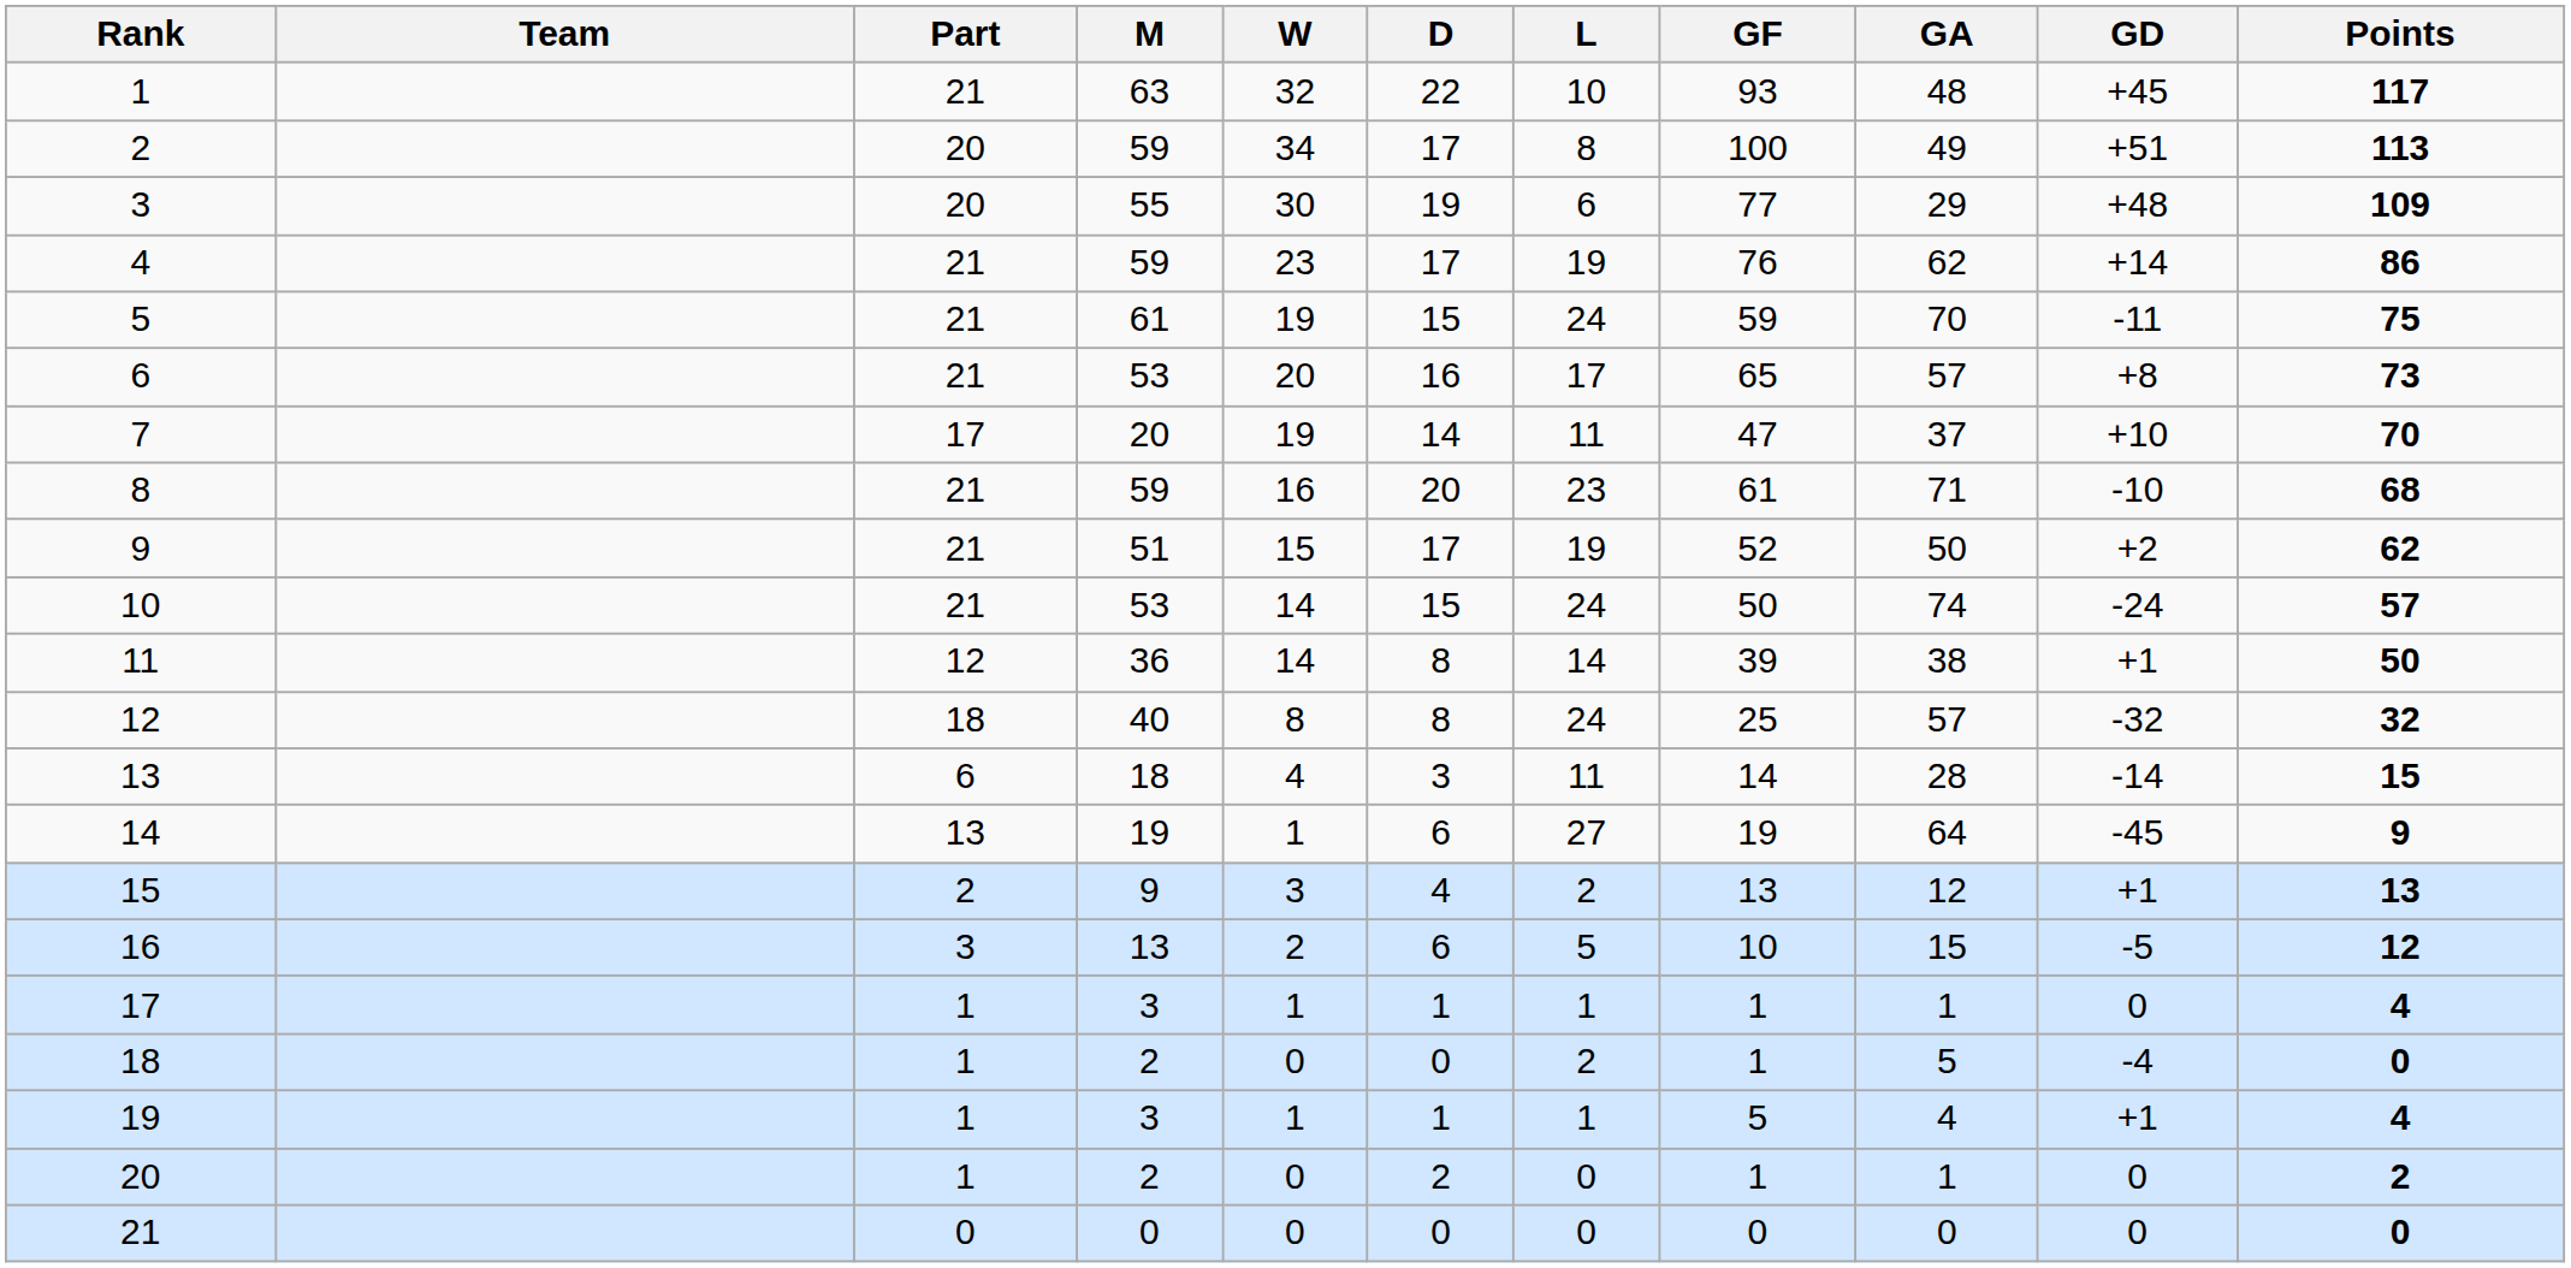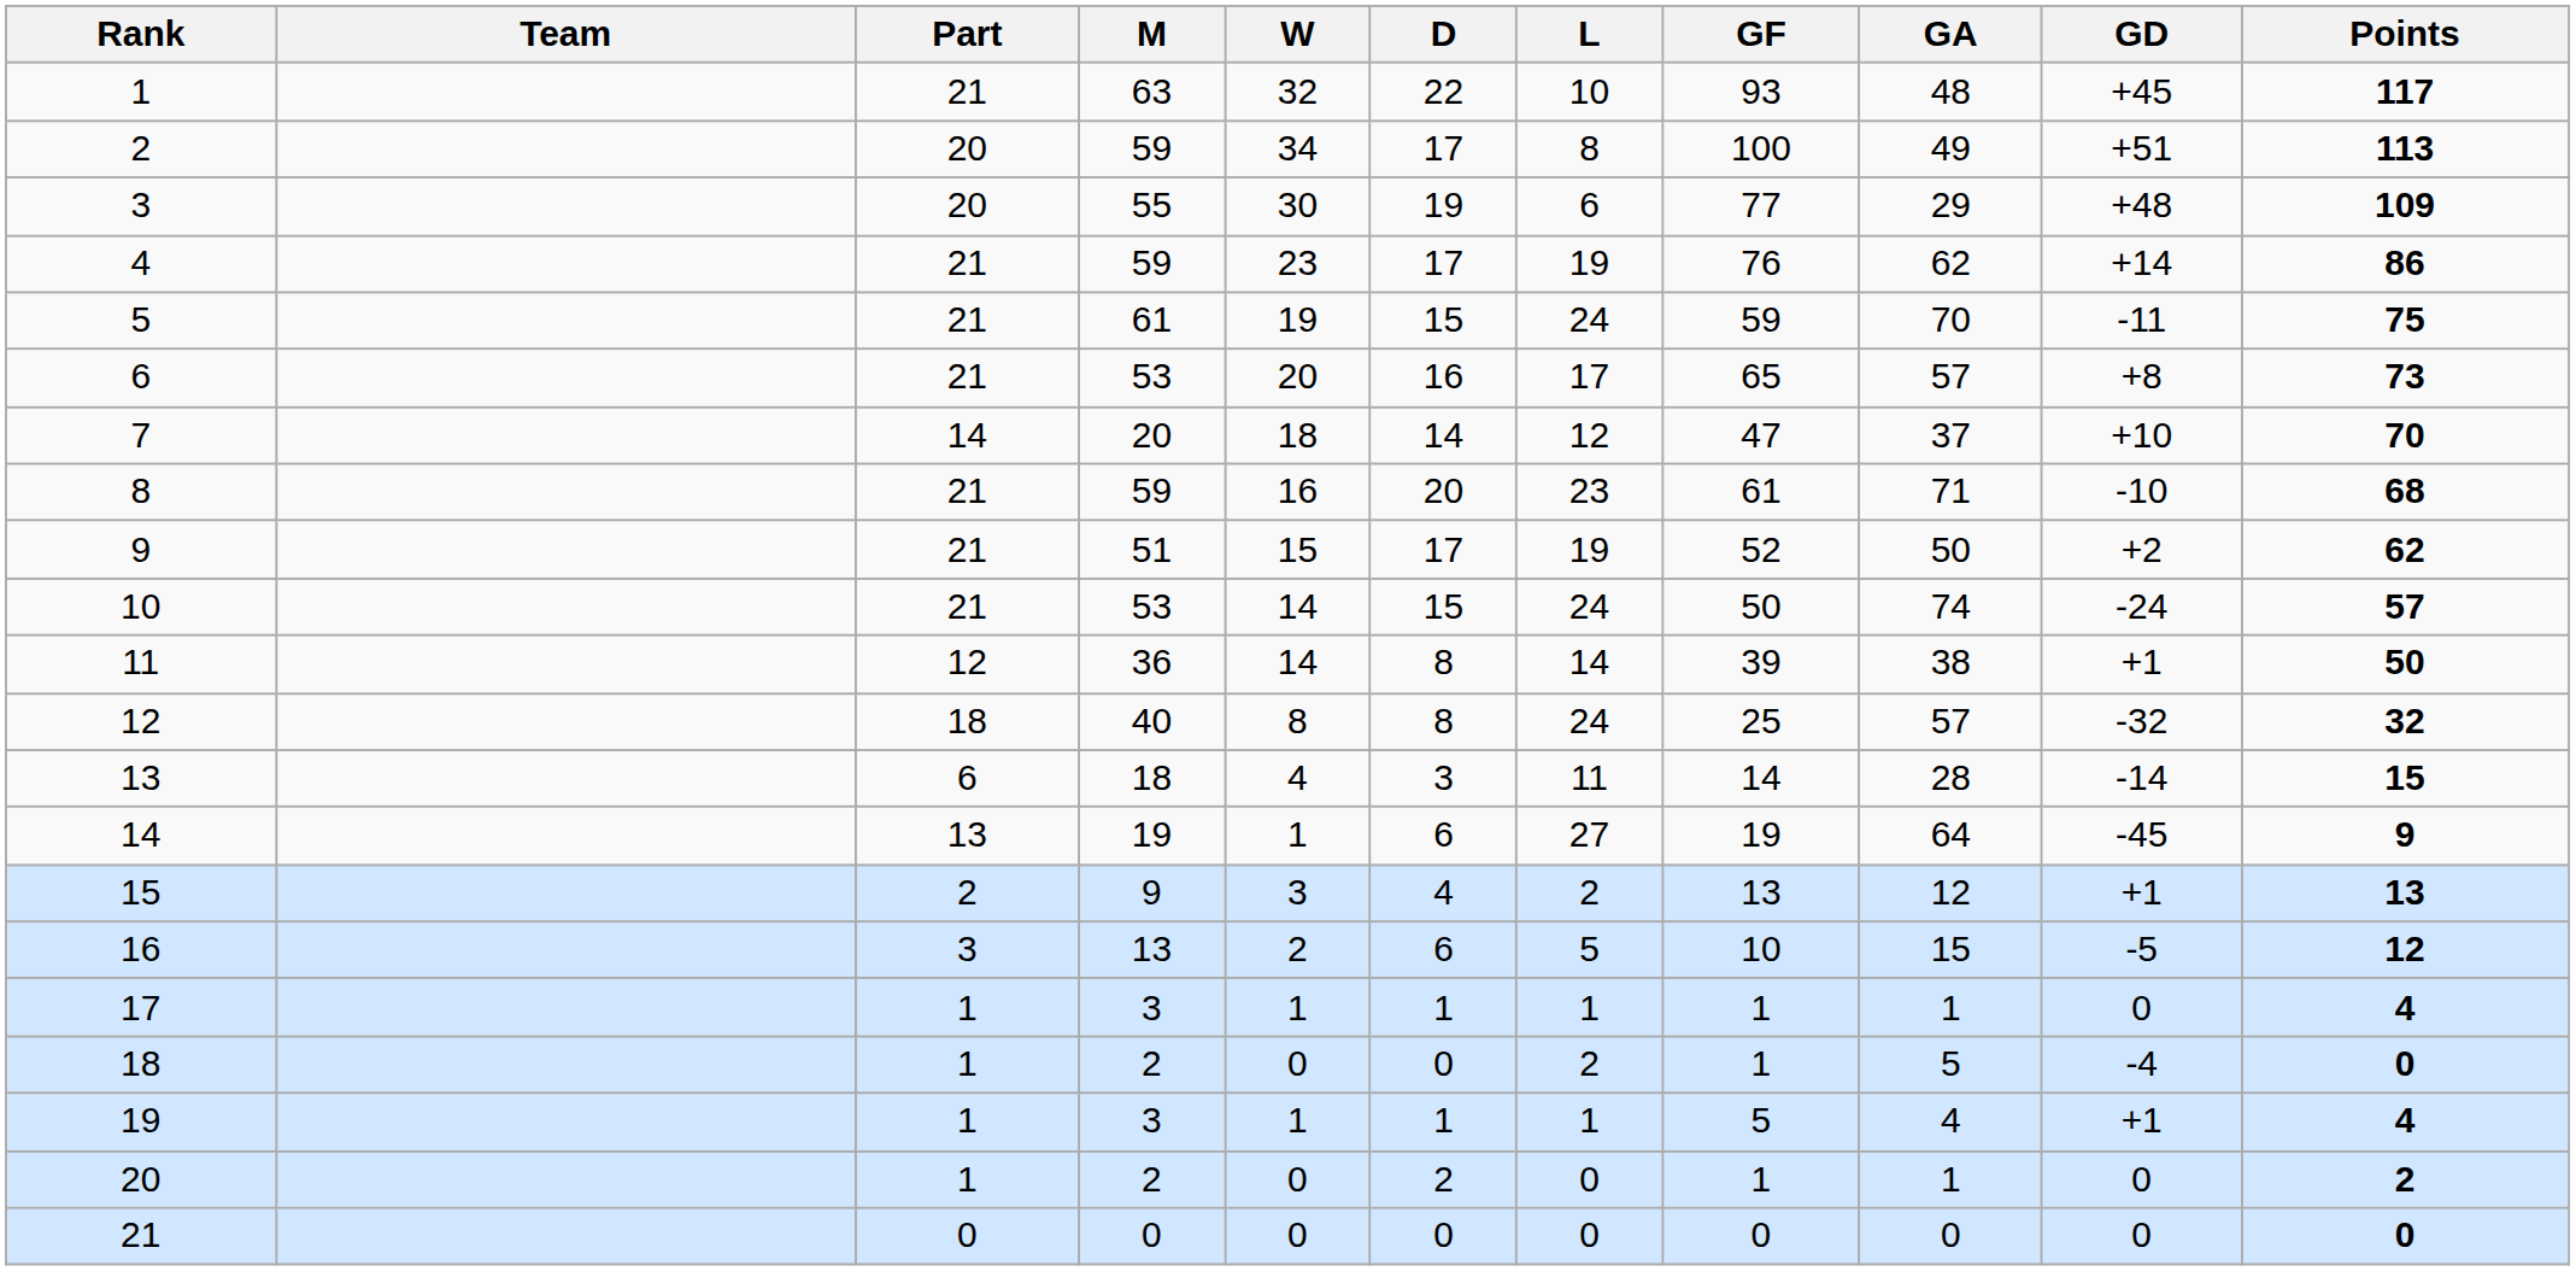7 | Part: 17 -> 14
7 | W: 19 -> 18
7 | L: 11 -> 12
